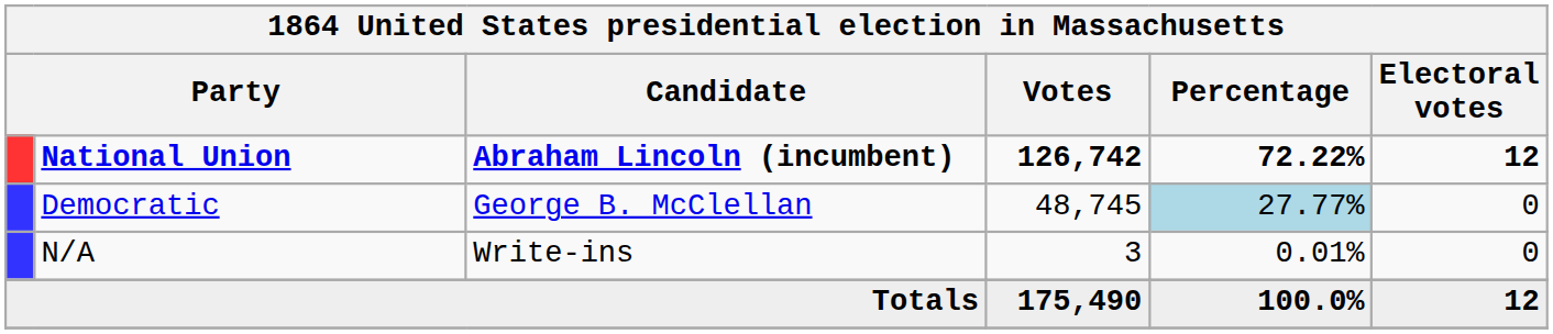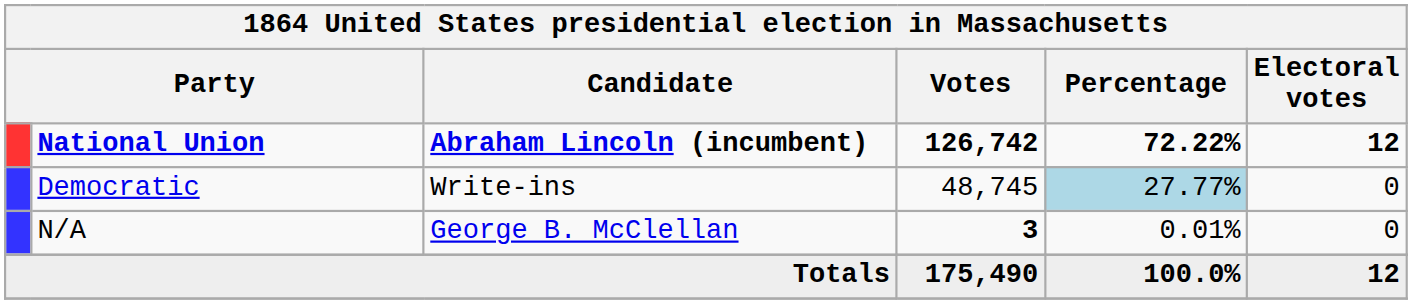Democratic | Candidate: George B. McClellan -> Write-ins
N/A | Candidate: Write-ins -> George B. McClellan
N/A | Votes: normal -> bold
